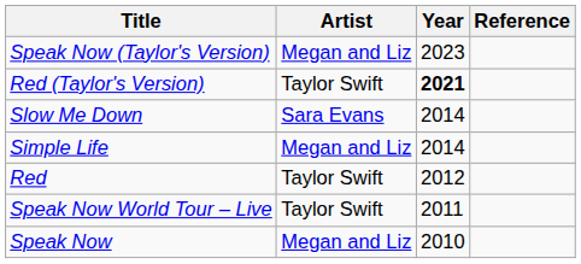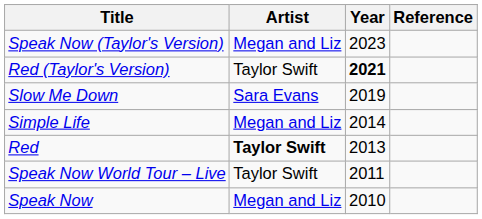Slow Me Down | Year: 2014 -> 2019
Red | Artist: normal -> bold
Red | Year: 2012 -> 2013
